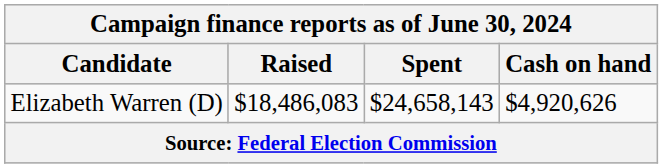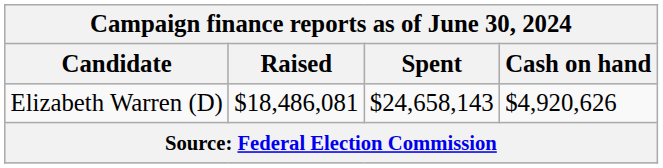Elizabeth Warren (D) | Raised: $18,486,083 -> $18,486,081
